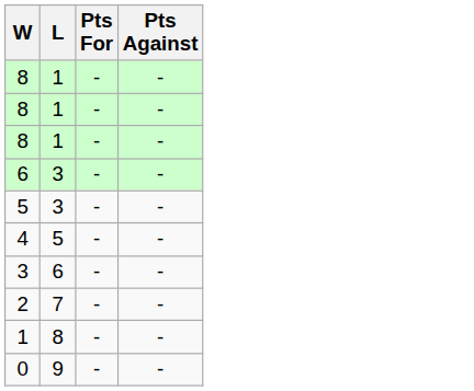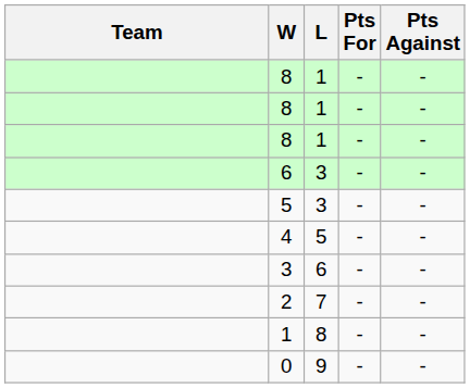+ column: Team
